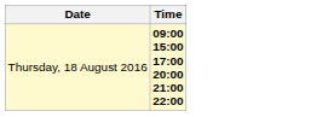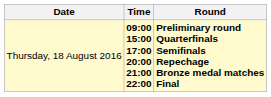+ column: Round | Preliminary round Quarterfinals Semifinals Repechage Bronze medal matches Final
